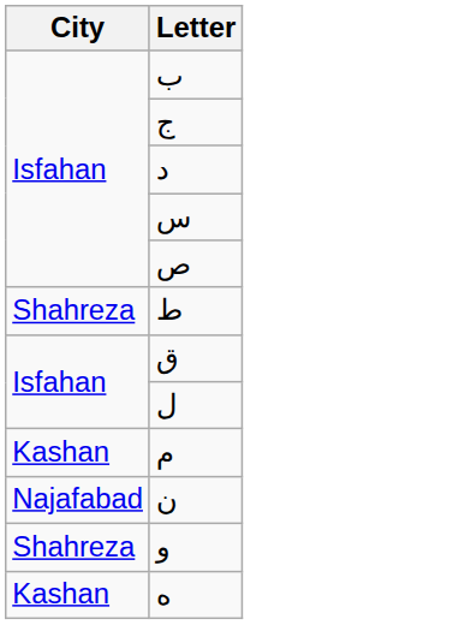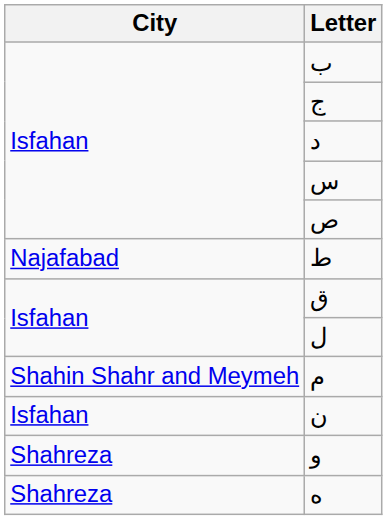ط | City: Shahreza -> Najafabad
م | City: Kashan -> Shahin Shahr and Meymeh
ن | City: Najafabad -> Isfahan
ه | City: Kashan -> Shahreza
